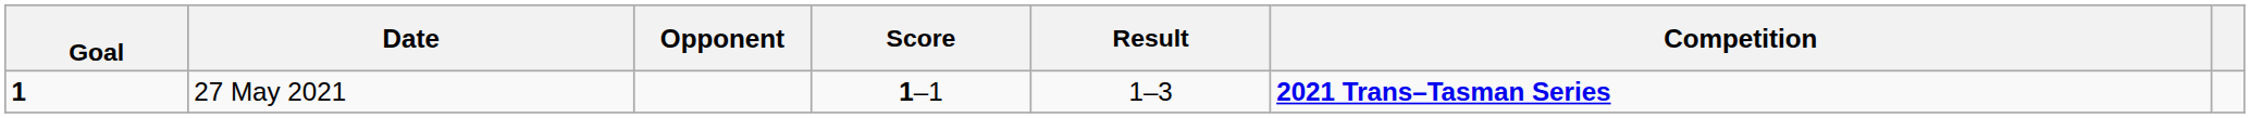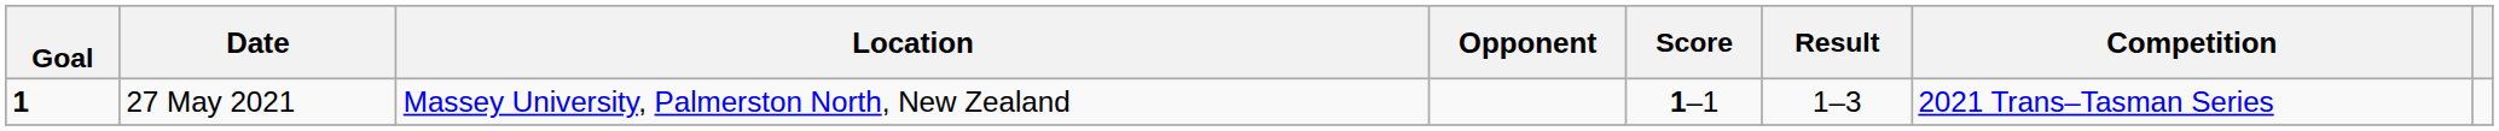+ column: Location | Massey University, Palmerston North, New Zealand
27 May 2021 | Competition: bold -> normal
